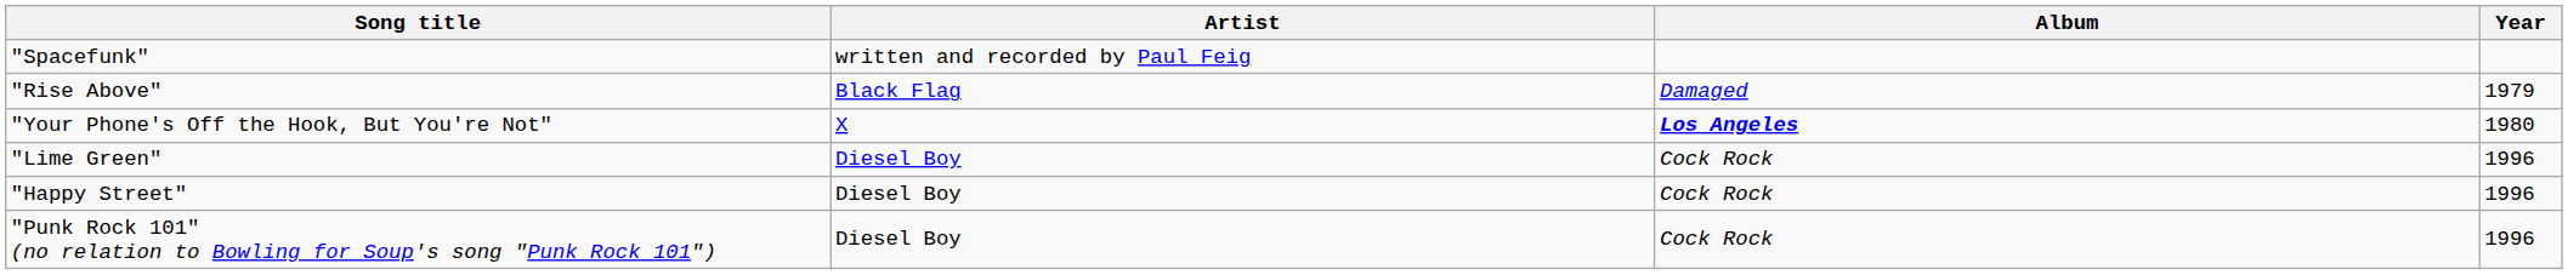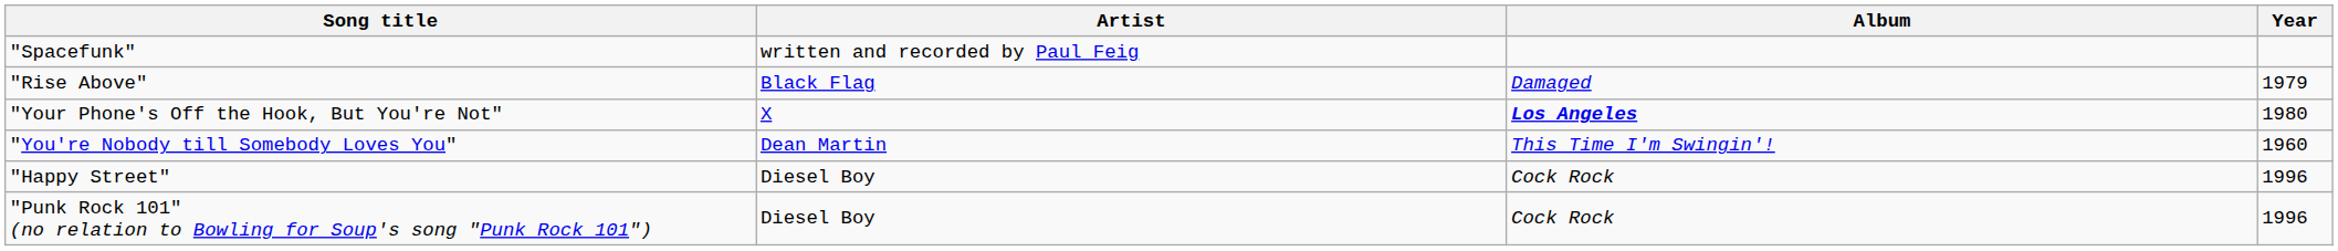+ row: "You're Nobody till Somebody Loves You" | Dean Martin | This Time I'm Swingin'! | 1960
- row: "Lime Green" | Diesel Boy | Cock Rock | 1996
